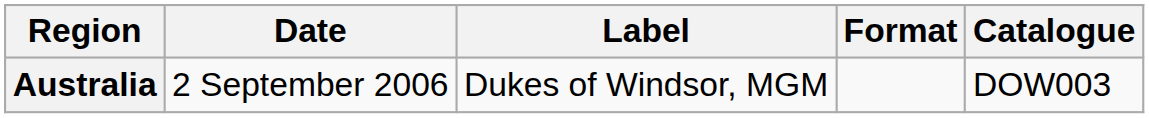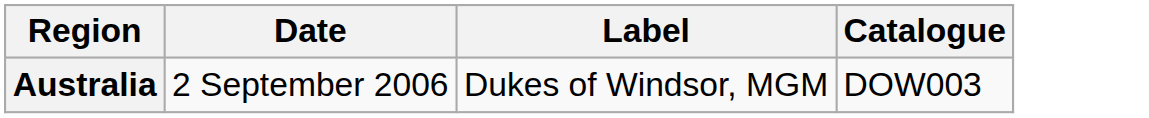- column: Format
